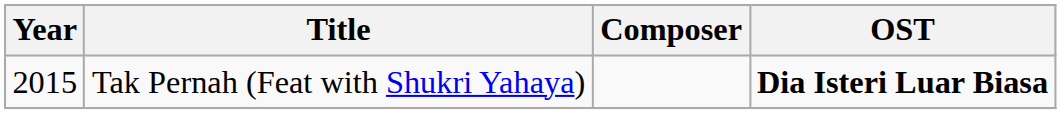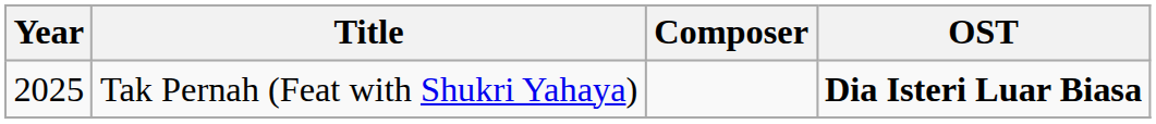Tak Pernah (Feat with Shukri Yahaya) | Year: 2015 -> 2025
